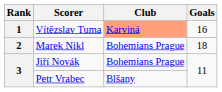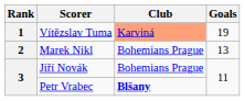Vítězslav Tuma | Goals: 16 -> 19
Marek Nikl | Goals: 18 -> 13
Petr Vrabec | Club: normal -> bold
